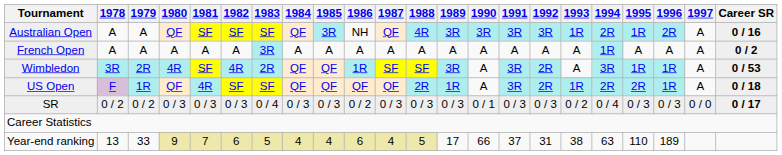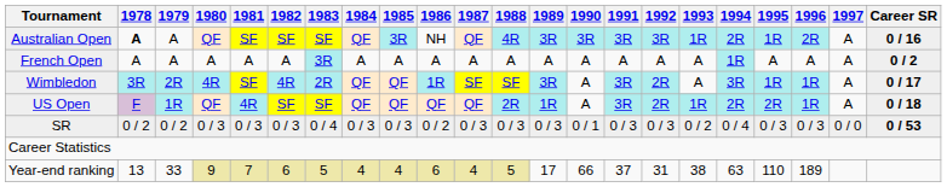Australian Open | 1978: normal -> bold
Wimbledon | Career SR: 0 / 53 -> 0 / 17
SR | Career SR: 0 / 17 -> 0 / 53
